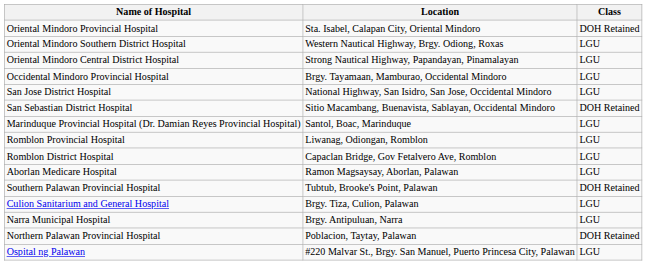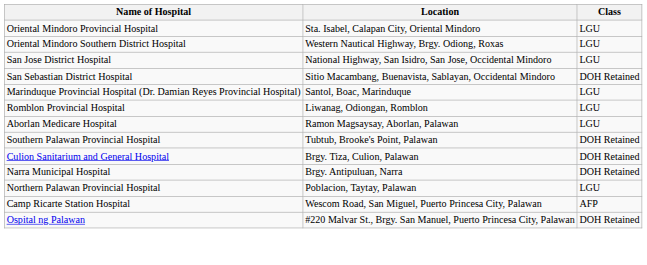Oriental Mindoro Provincial Hospital | Class: DOH Retained -> LGU
- row: Oriental Mindoro Central District Hospital | Strong Nautical Highway, Papandayan, Pinamalayan | LGU
- row: Occidental Mindoro Provincial Hospital | Brgy. Tayamaan, Mamburao, Occidental Mindoro | LGU
- row: Romblon District Hospital | Capaclan Bridge, Gov Fetalvero Ave, Romblon | LGU
Culion Sanitarium and General Hospital | Class: LGU -> DOH Retained
Narra Municipal Hospital | Class: LGU -> DOH Retained
Northern Palawan Provincial Hospital | Class: DOH Retained -> LGU
+ row: Camp Ricarte Station Hospital | Wescom Road, San Miguel, Puerto Princesa City, Palawan | AFP
Ospital ng Palawan | Class: LGU -> DOH Retained
